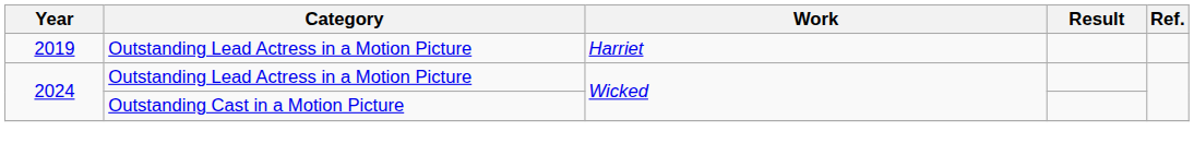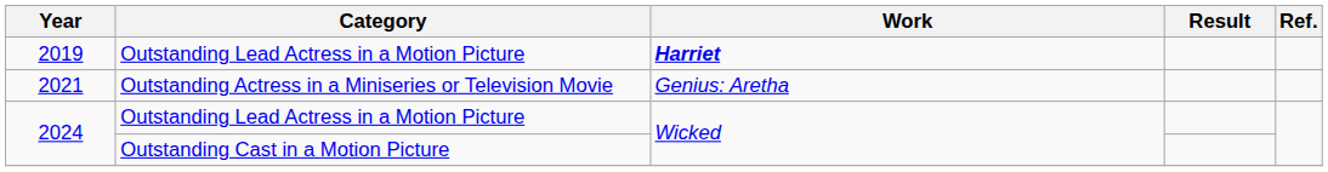2019 | Work: normal -> bold
+ row: 2021 | Outstanding Actress in a Miniseries or Television Movie | Genius: Aretha
